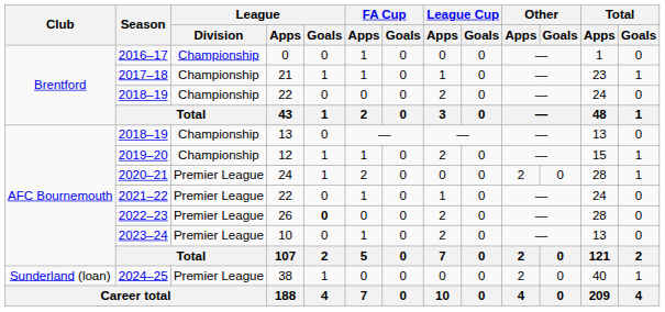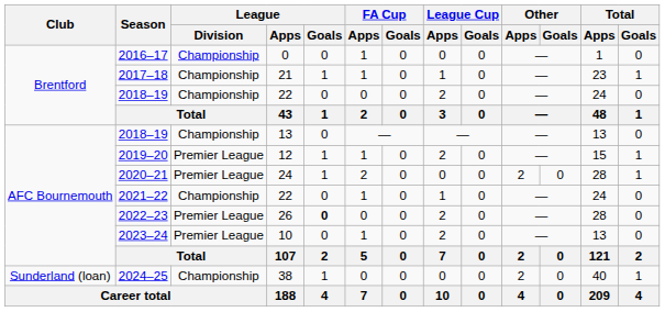2019–20 | League / Division: Championship -> Premier League
2021–22 | League / Division: Premier League -> Championship
2024–25 | League / Division: Premier League -> Championship
